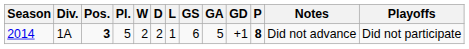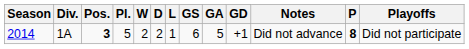columns swapped: P <-> Notes
